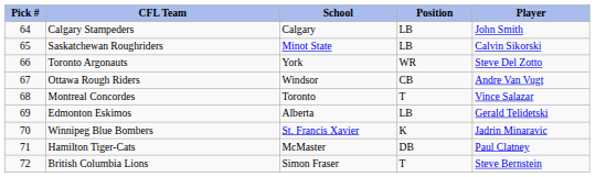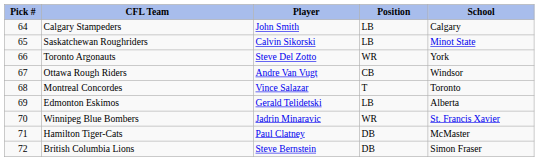columns swapped: Player <-> School
Winnipeg Blue Bombers | Position: K -> WR
British Columbia Lions | Position: T -> DB
